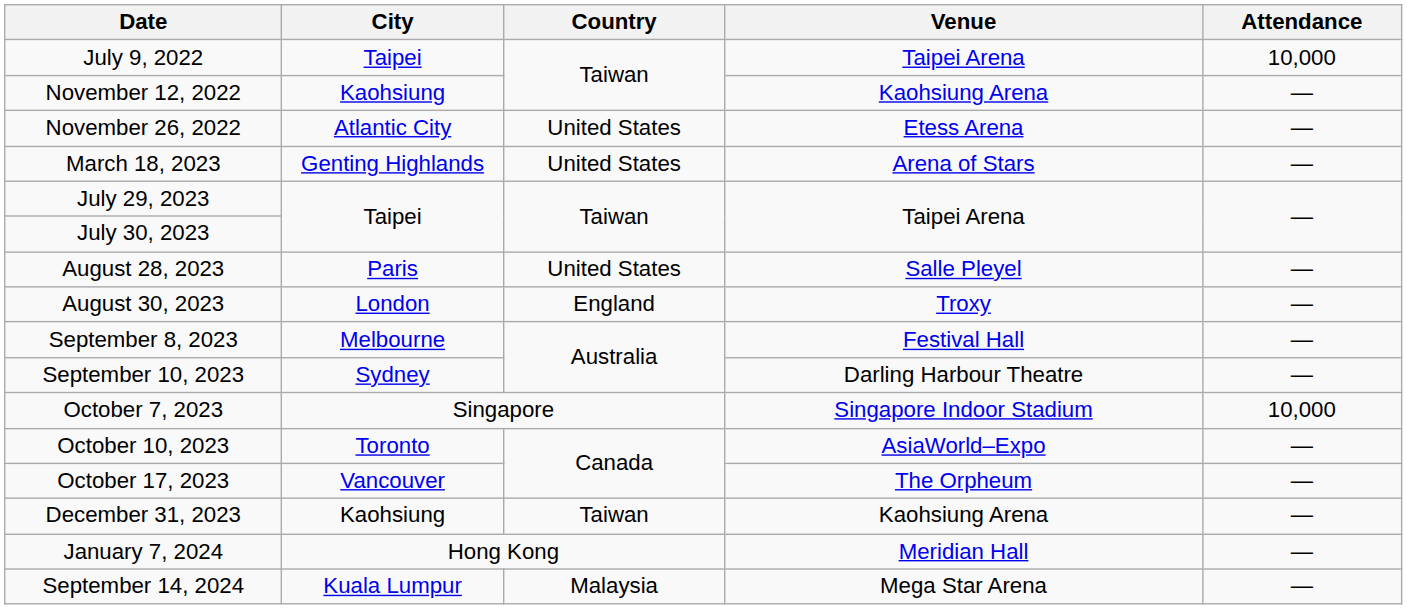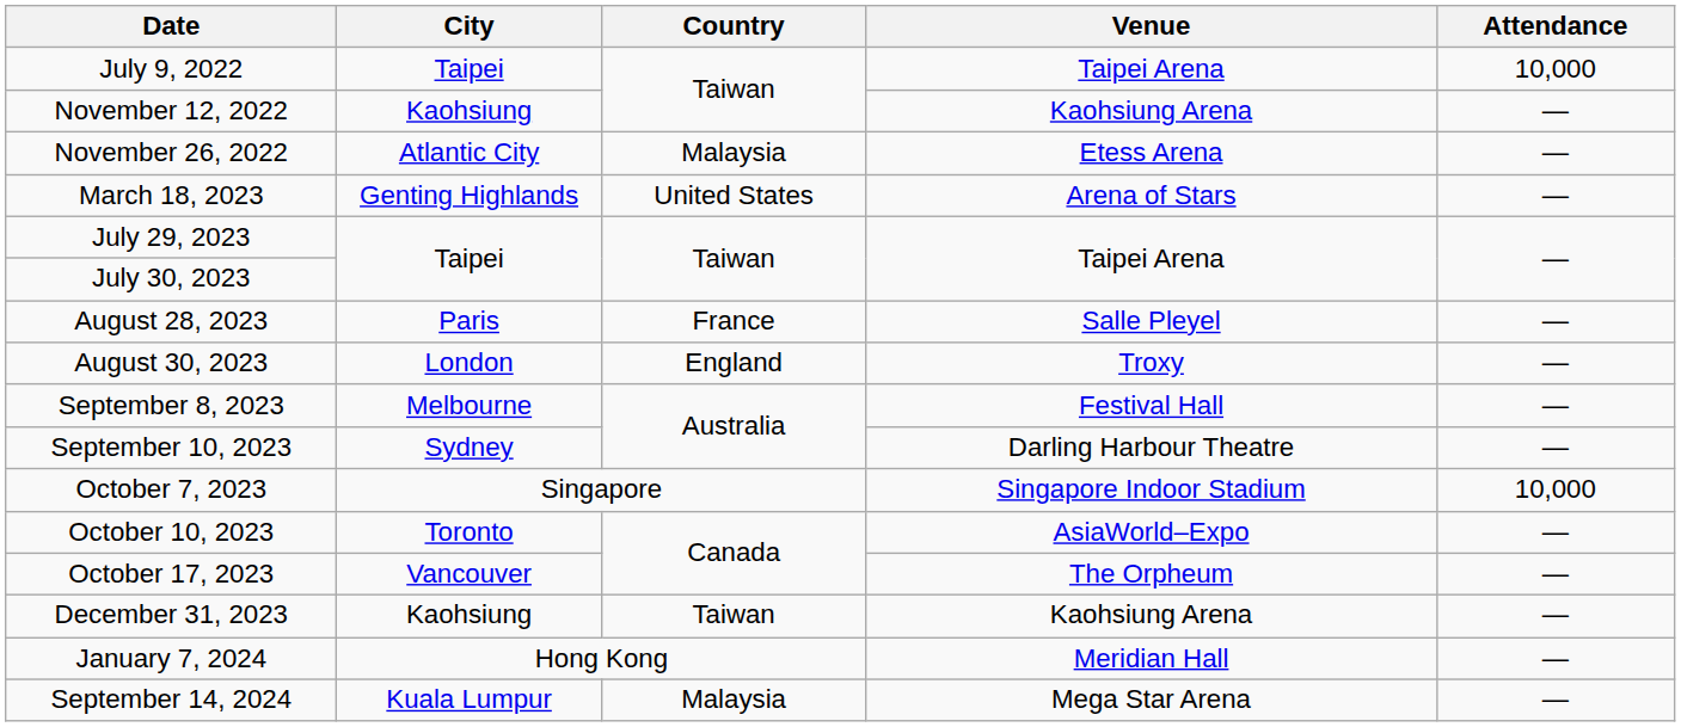November 26, 2022 | Country: United States -> Malaysia
August 28, 2023 | Country: United States -> France
